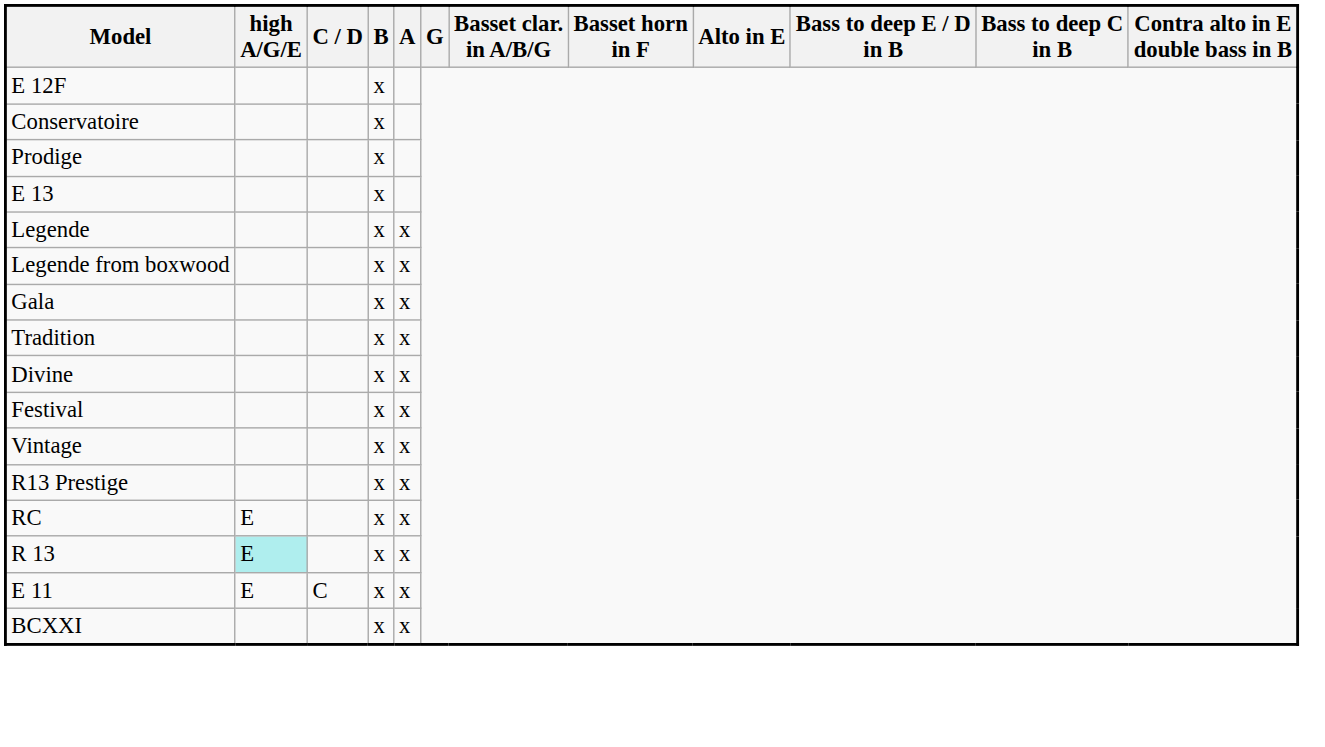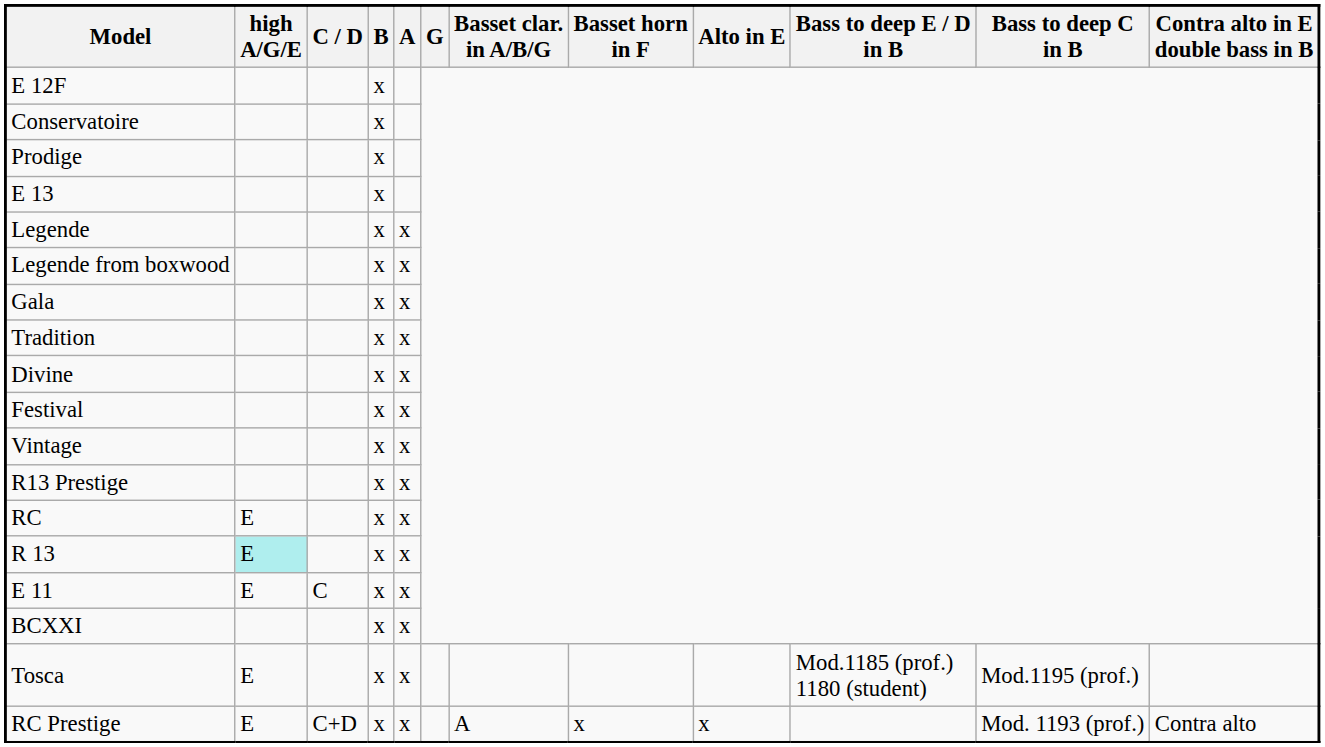+ row: Tosca | E | x | x | Mod.1185 (prof.) 1180 (student) | Mod.1195 (prof.)
+ row: RC Prestige | E | C+D | x | x | A | x | x | Mod. 1193 (prof.) | Contra alto
